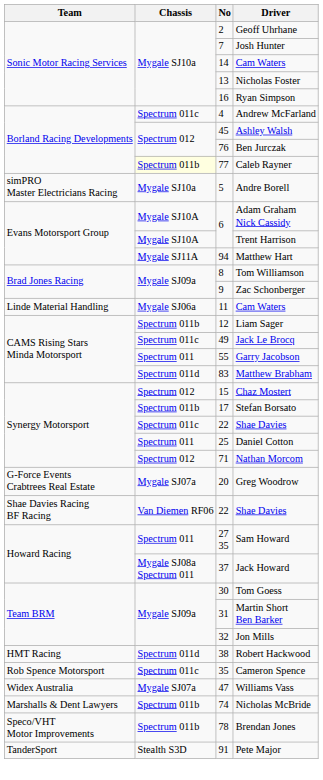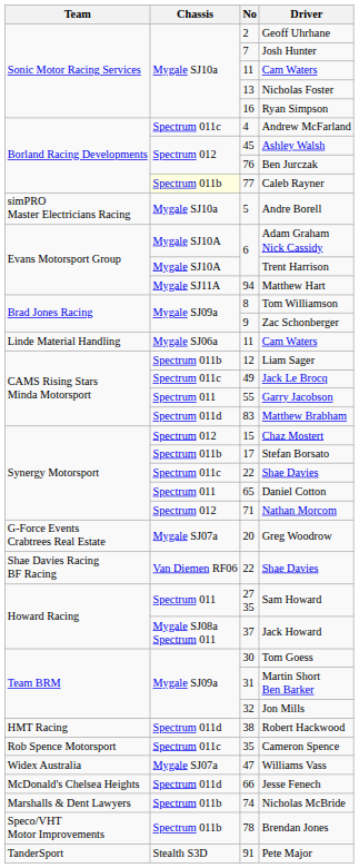Sonic Motor Racing Services / Cam Waters | No: 14 -> 11
Daniel Cotton | No: 25 -> 65
+ row: McDonald's Chelsea Heights | Spectrum 011d | 66 | Jesse Fenech
